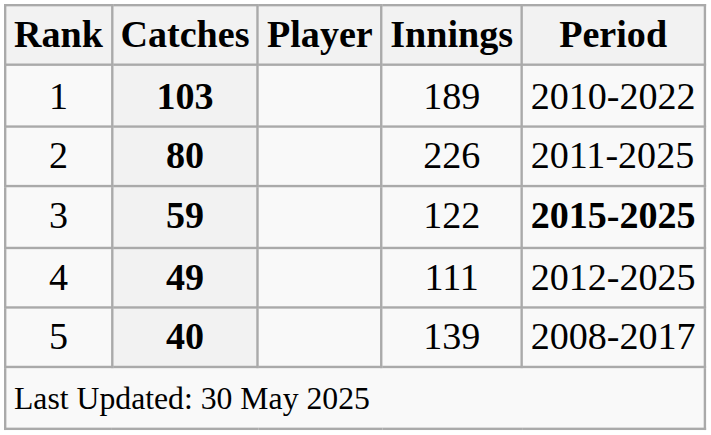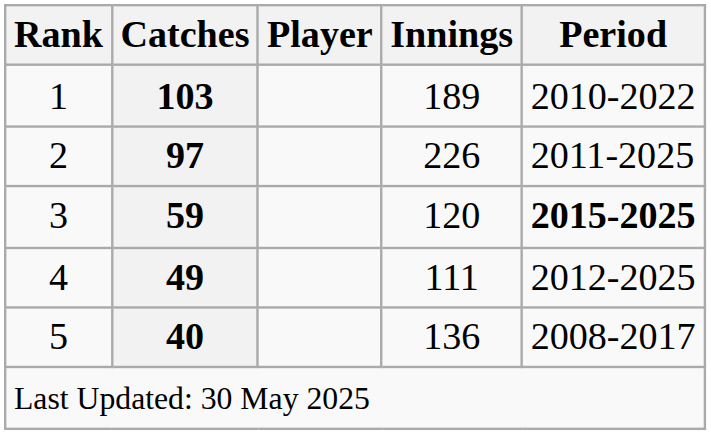2 | Catches: 80 -> 97
3 | Innings: 122 -> 120
5 | Innings: 139 -> 136
